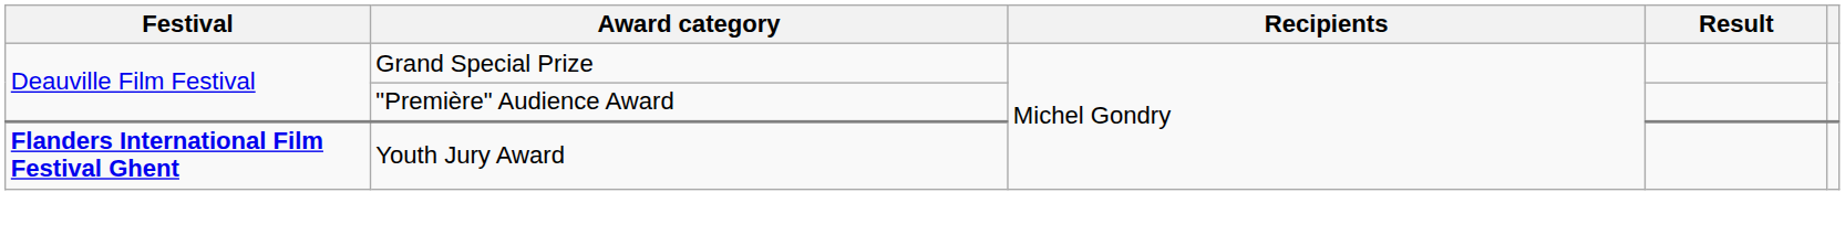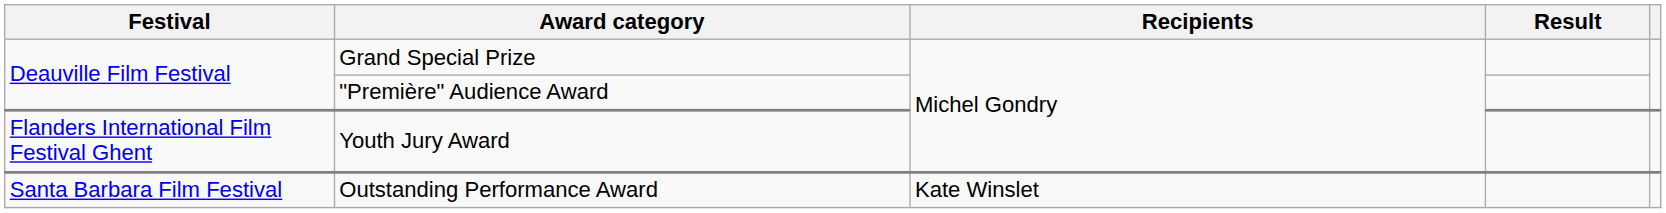Youth Jury Award | Festival: bold -> normal
+ row: Santa Barbara Film Festival | Outstanding Performance Award | Kate Winslet
